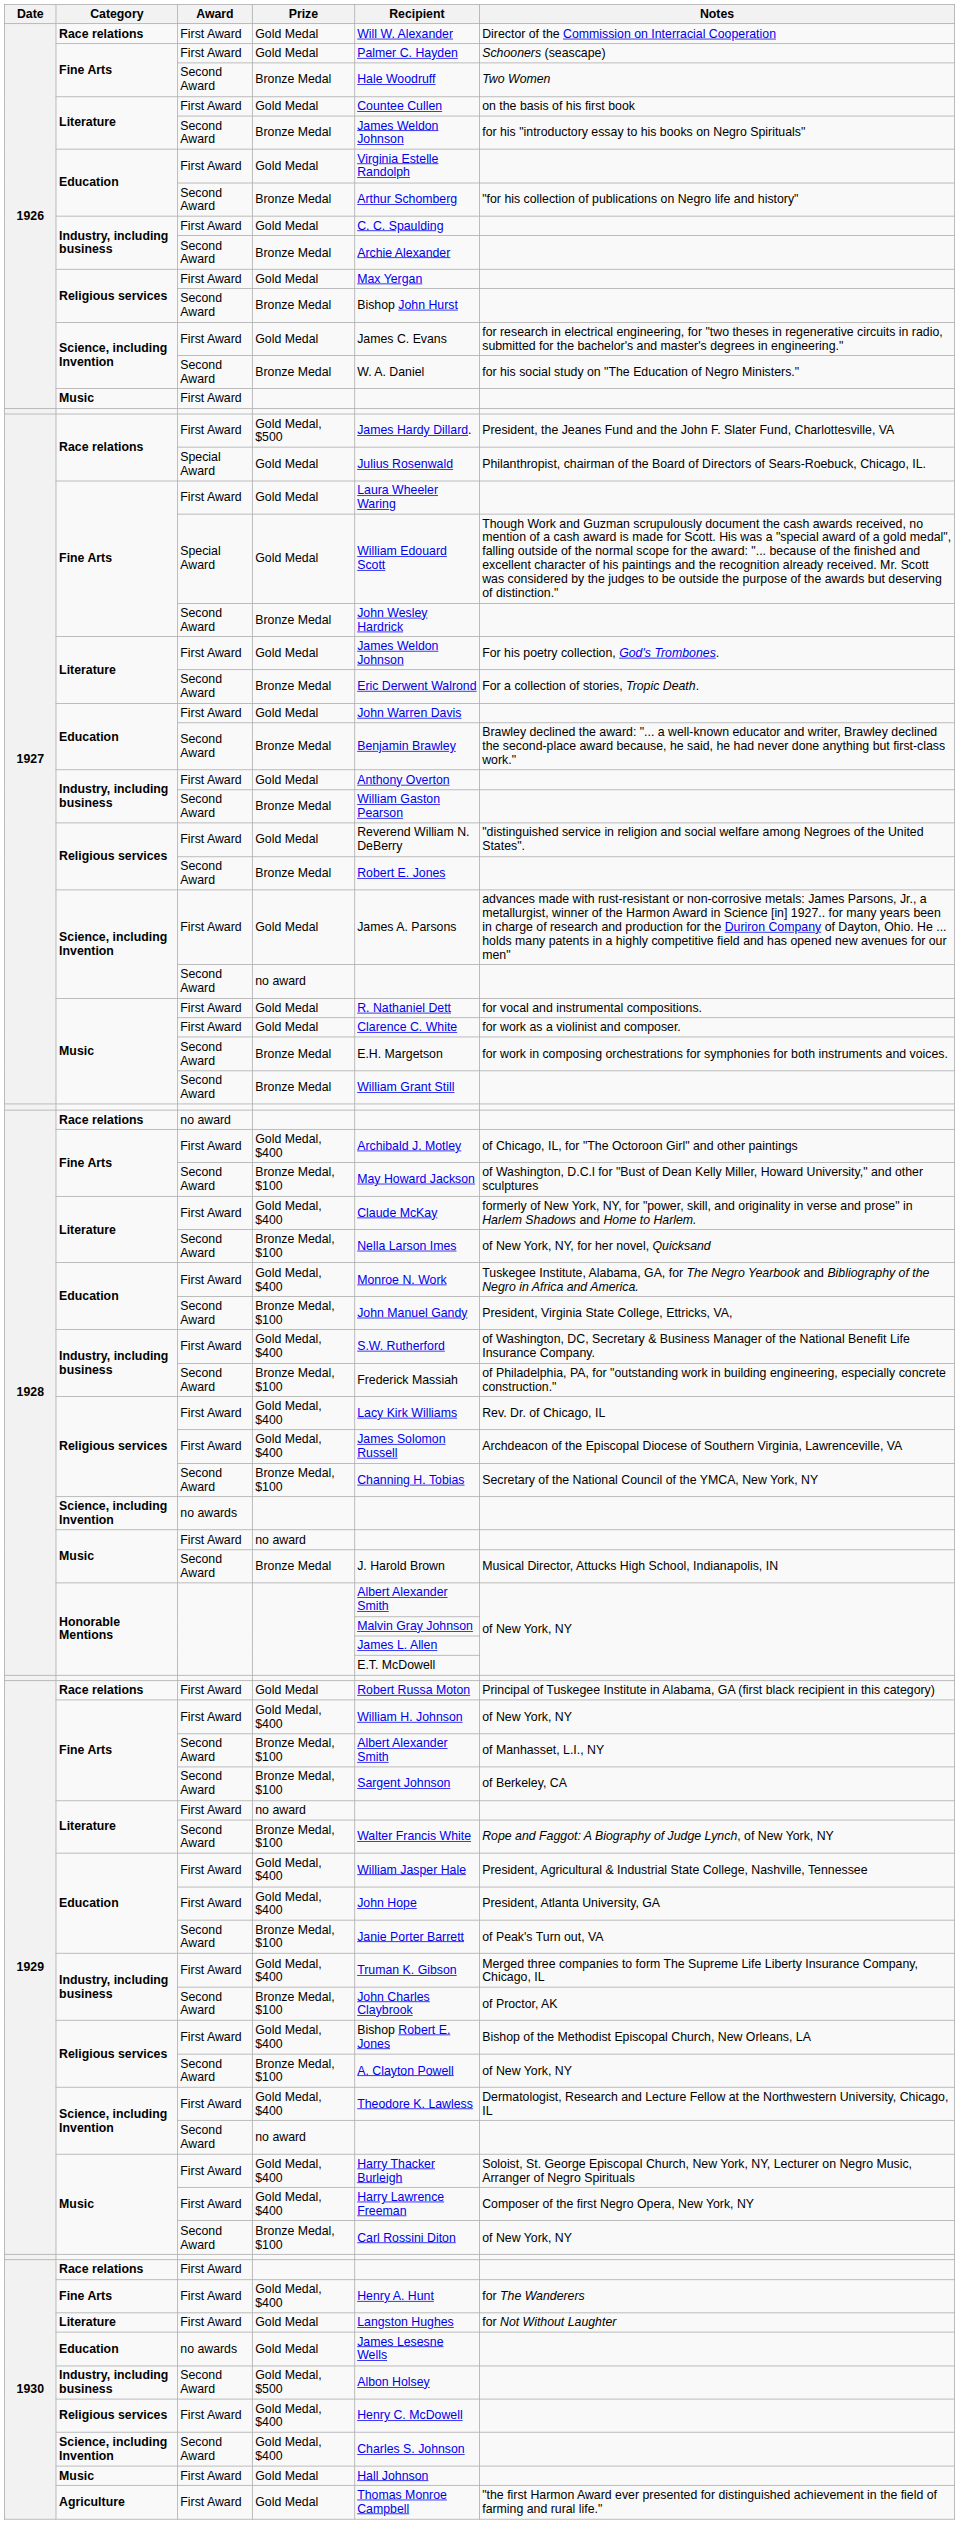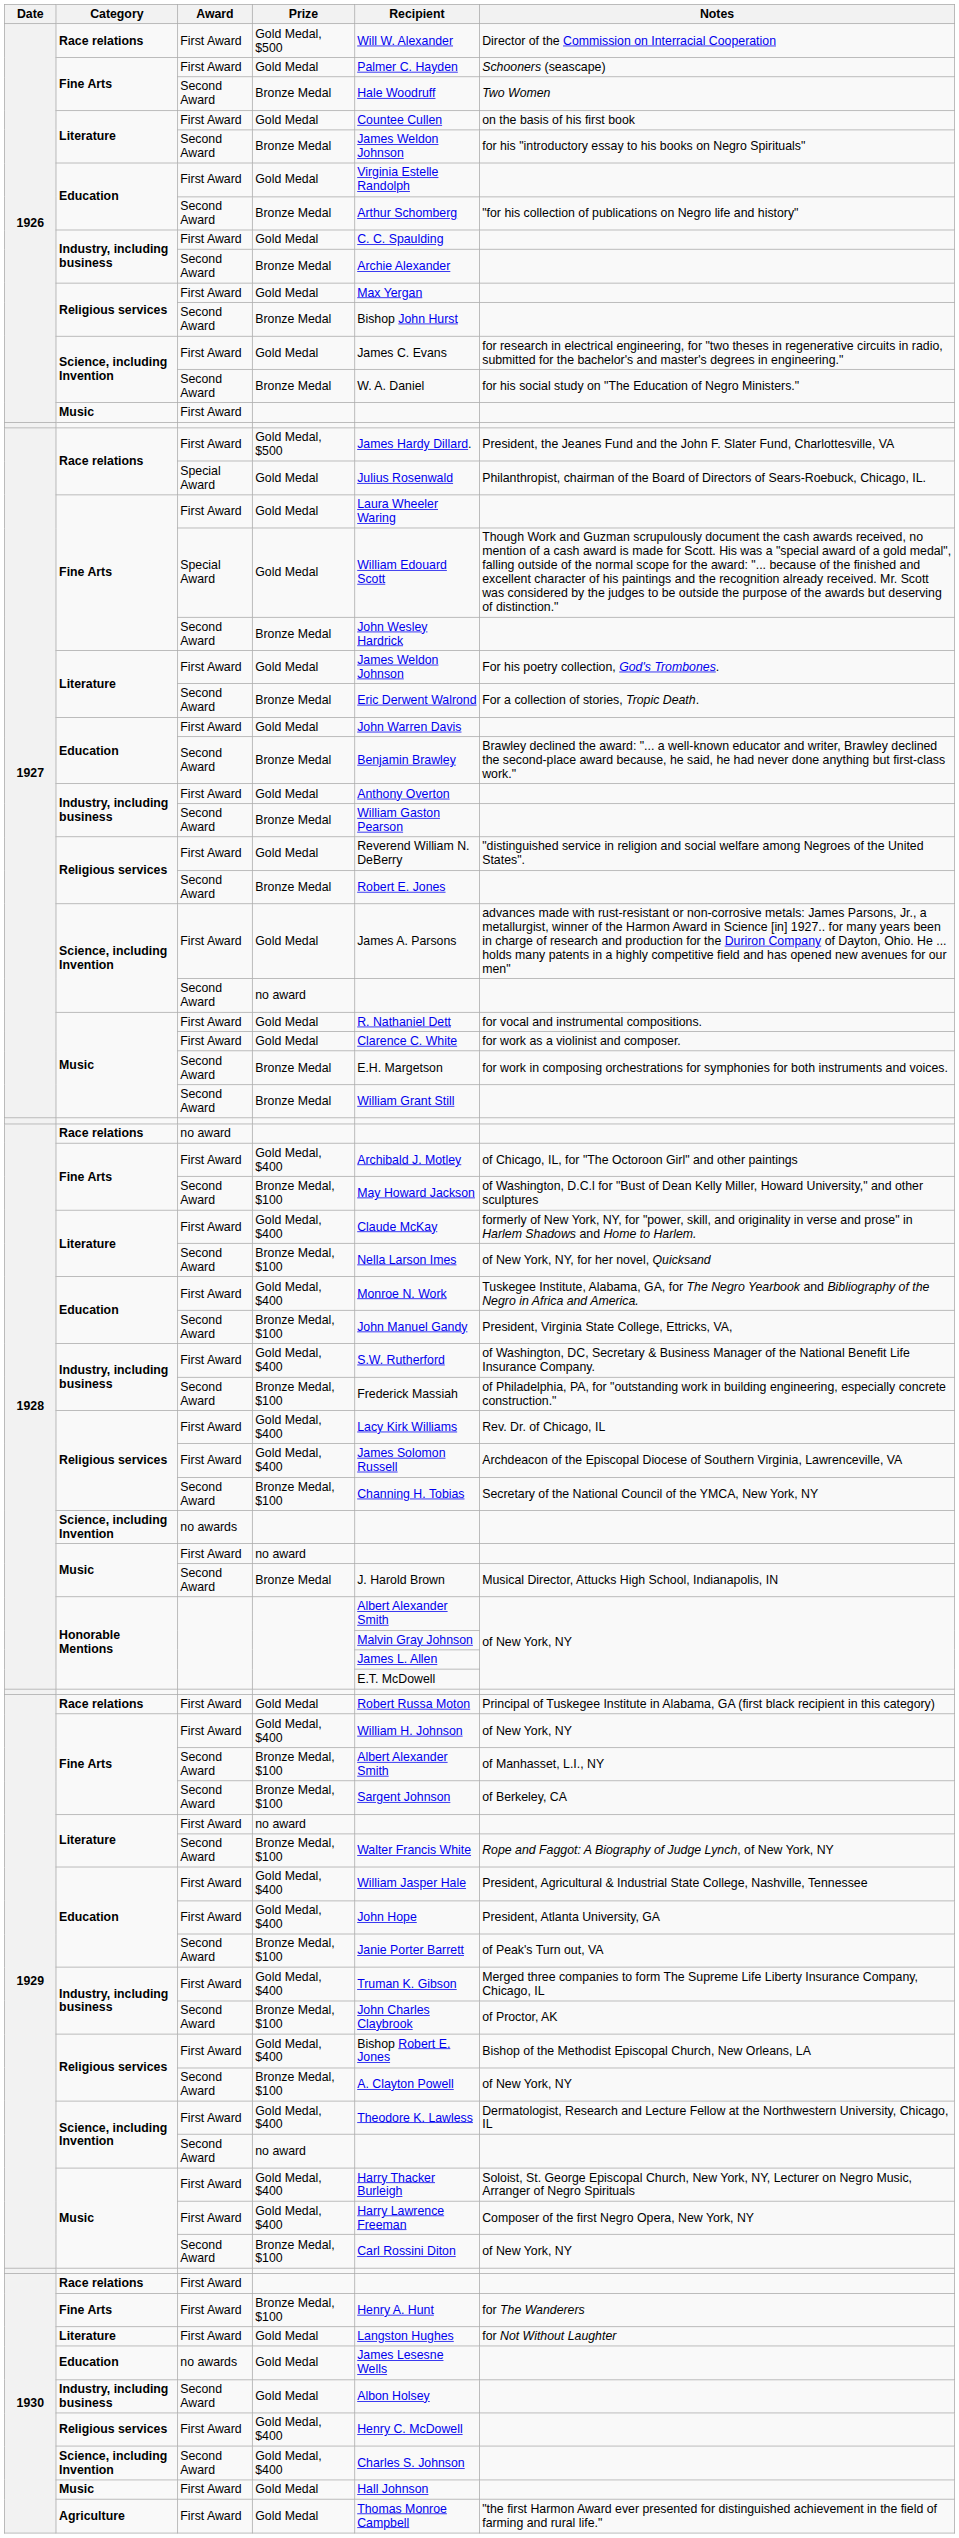1926 / Race relations | Prize: Gold Medal -> Gold Medal, $500
1930 / Fine Arts | Prize: Gold Medal, $400 -> Bronze Medal, $100
1930 / Industry, including business | Prize: Gold Medal, $500 -> Gold Medal
